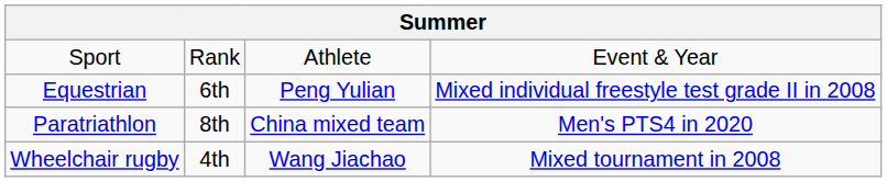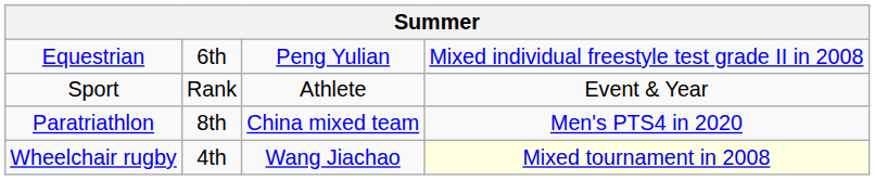rows swapped: Sport <-> Equestrian
Wheelchair rugby | column 4: no background -> lightyellow background
